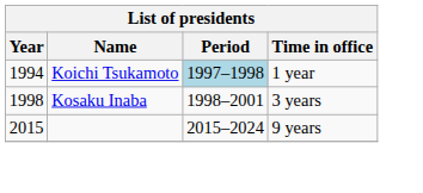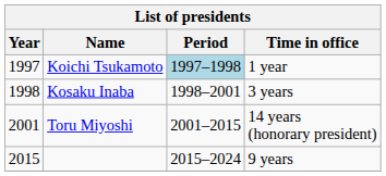Koichi Tsukamoto | Year: 1994 -> 1997
+ row: 2001 | Toru Miyoshi | 2001–2015 | 14 years (honorary president)
